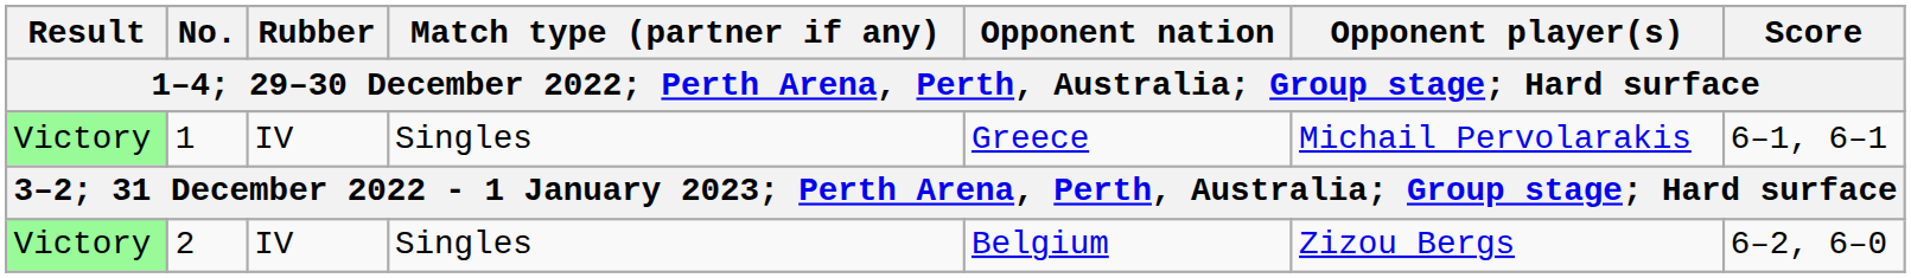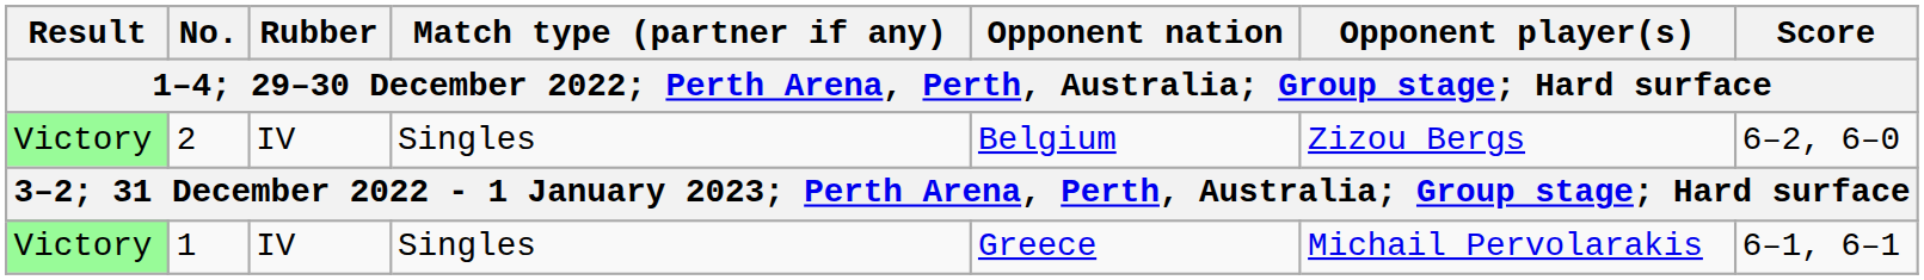rows swapped: 1 <-> 2
